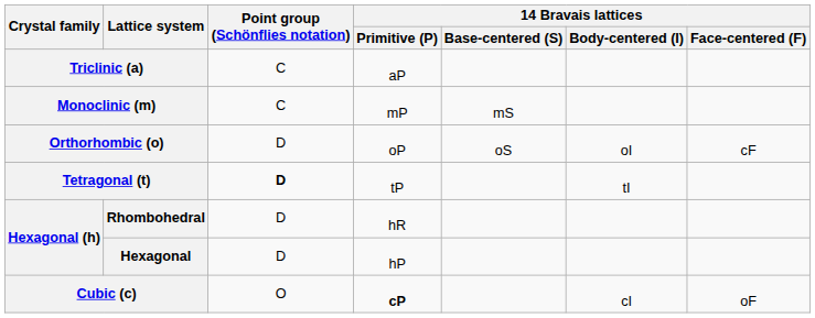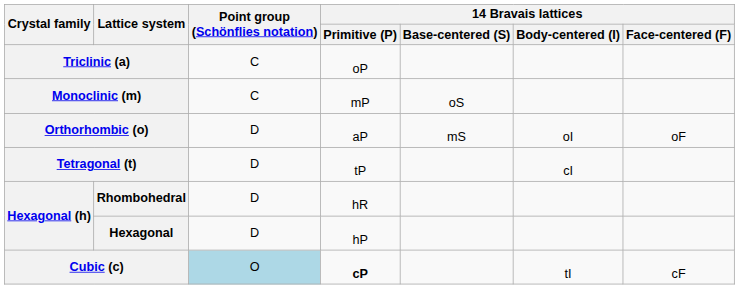Triclinic (a) | 14 Bravais lattices / Primitive (P): aP -> oP
Monoclinic (m) | 14 Bravais lattices / Base-centered (S): mS -> oS
Orthorhombic (o) | 14 Bravais lattices / Primitive (P): oP -> aP
Orthorhombic (o) | 14 Bravais lattices / Base-centered (S): oS -> mS
Orthorhombic (o) | 14 Bravais lattices / Face-centered (F): cF -> oF
Tetragonal (t) | Point group (Schönflies notation): bold -> normal
Tetragonal (t) | 14 Bravais lattices / Body-centered (I): tI -> cI
Cubic (c) | Point group (Schönflies notation): no background -> lightblue background
Cubic (c) | 14 Bravais lattices / Body-centered (I): cI -> tI
Cubic (c) | 14 Bravais lattices / Face-centered (F): oF -> cF
